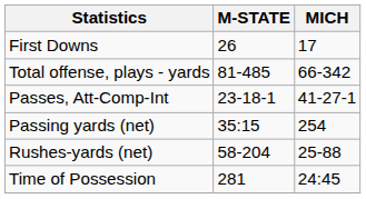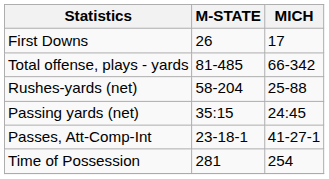rows swapped: Rushes-yards (net) <-> Passes, Att-Comp-Int
Passing yards (net) | MICH: 254 -> 24:45
Time of Possession | MICH: 24:45 -> 254
